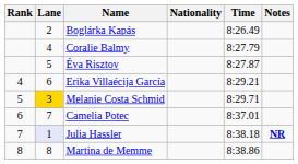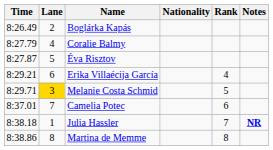columns swapped: Rank <-> Time
Julia Hassler | Lane: lavender background -> no background
